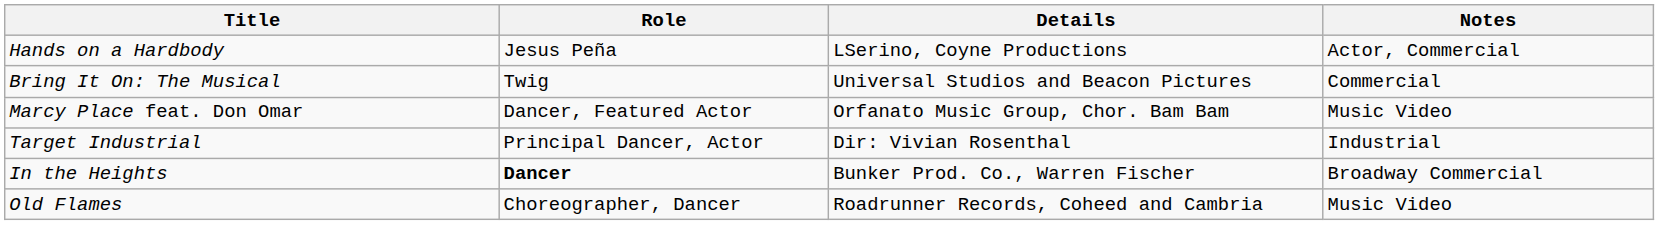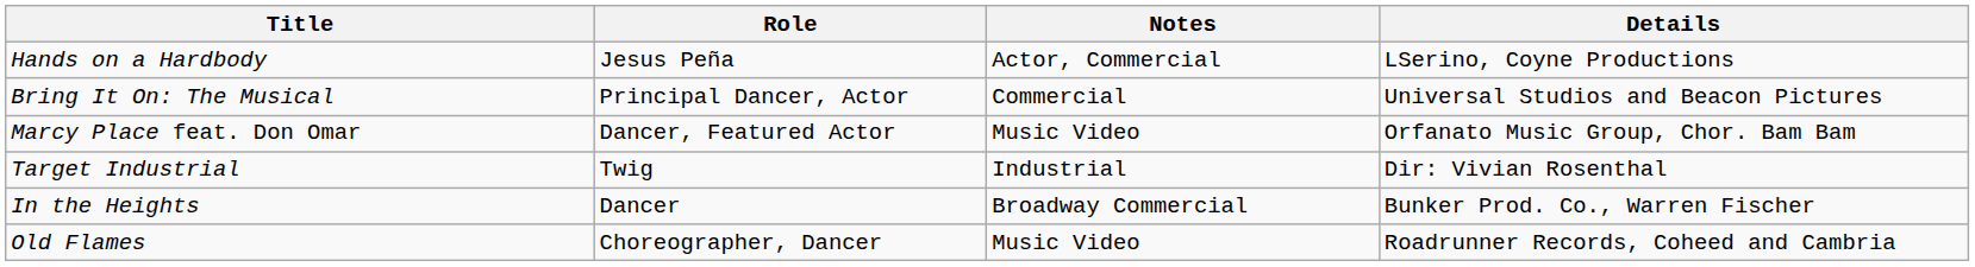columns swapped: Details <-> Notes
Bring It On: The Musical | Role: Twig -> Principal Dancer, Actor
Target Industrial | Role: Principal Dancer, Actor -> Twig
In the Heights | Role: bold -> normal
